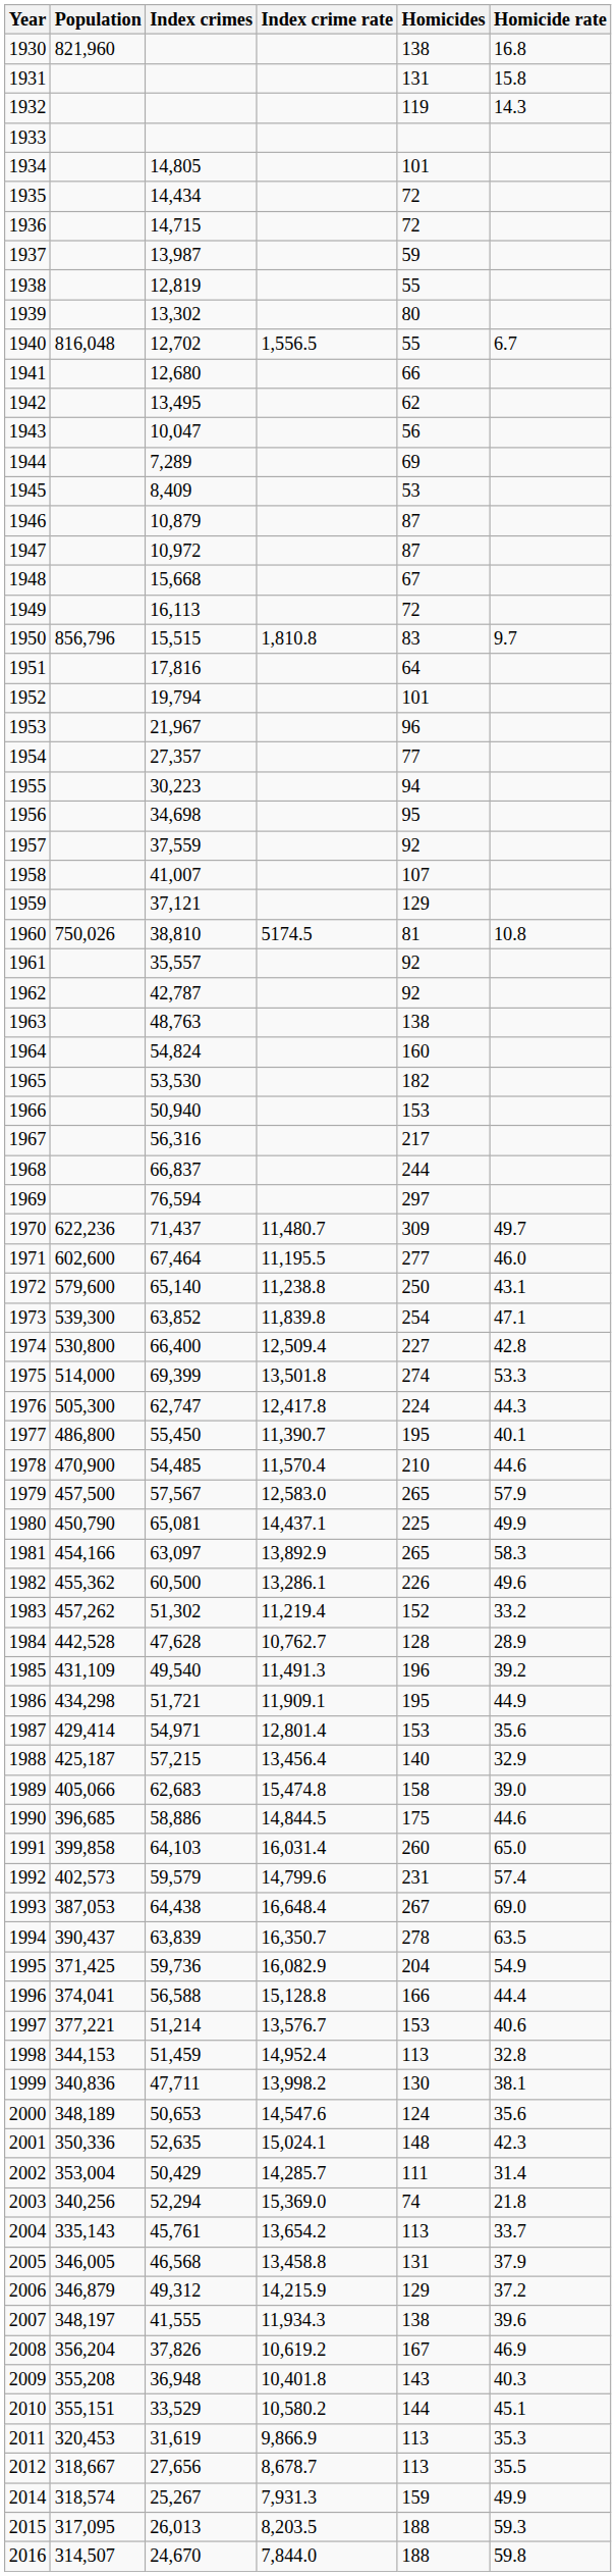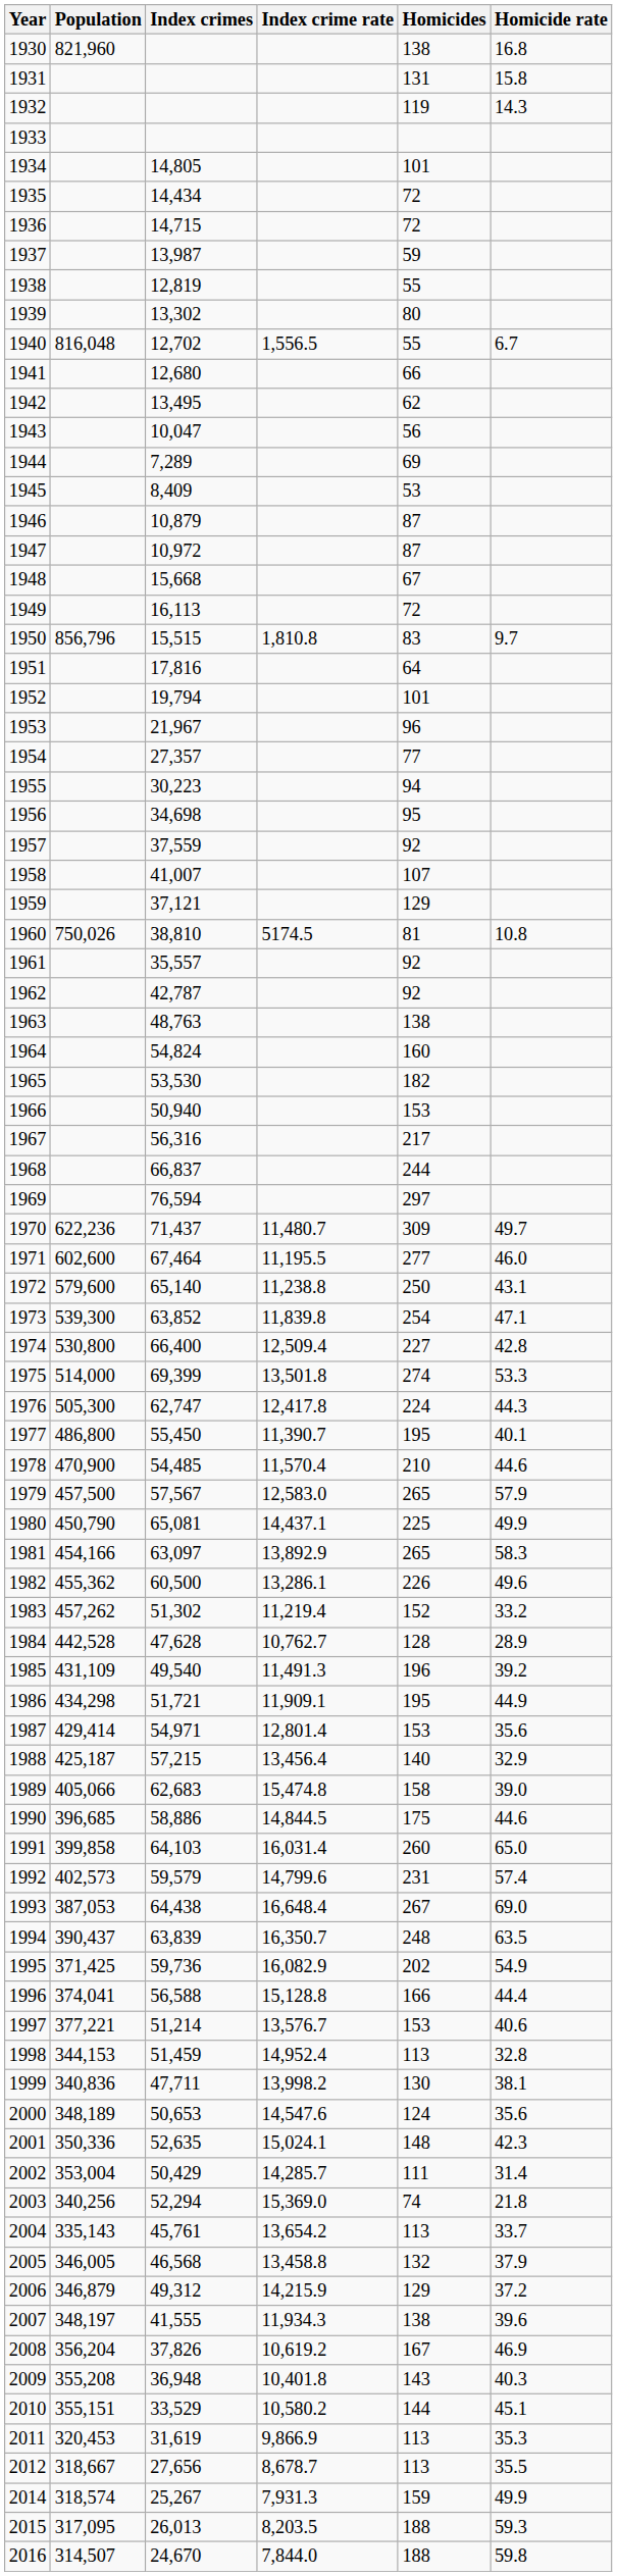1994 | Homicides: 278 -> 248
1995 | Homicides: 204 -> 202
2005 | Homicides: 131 -> 132
